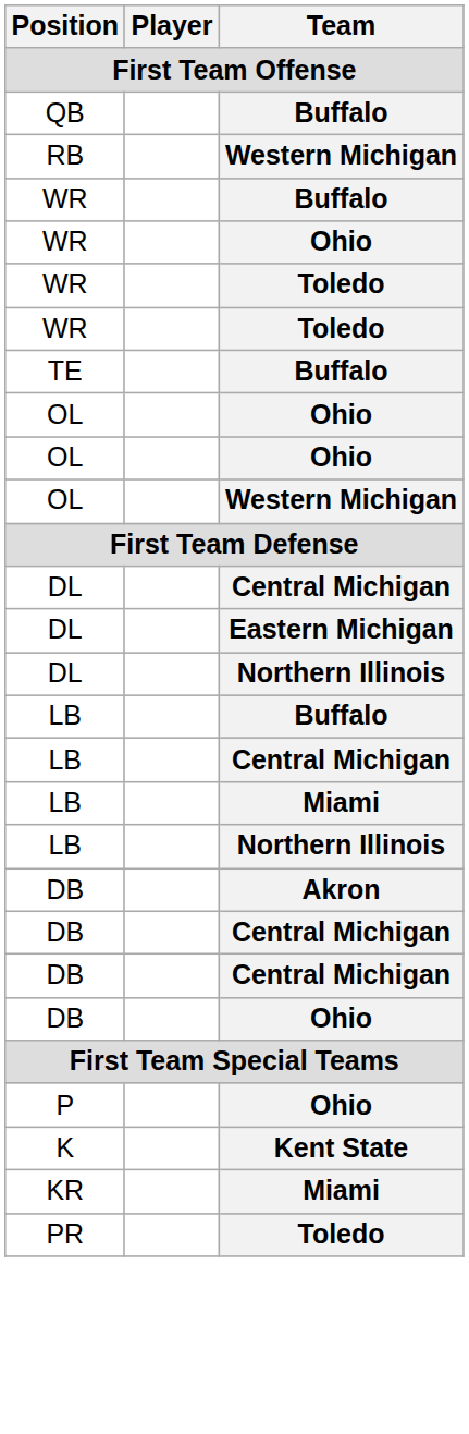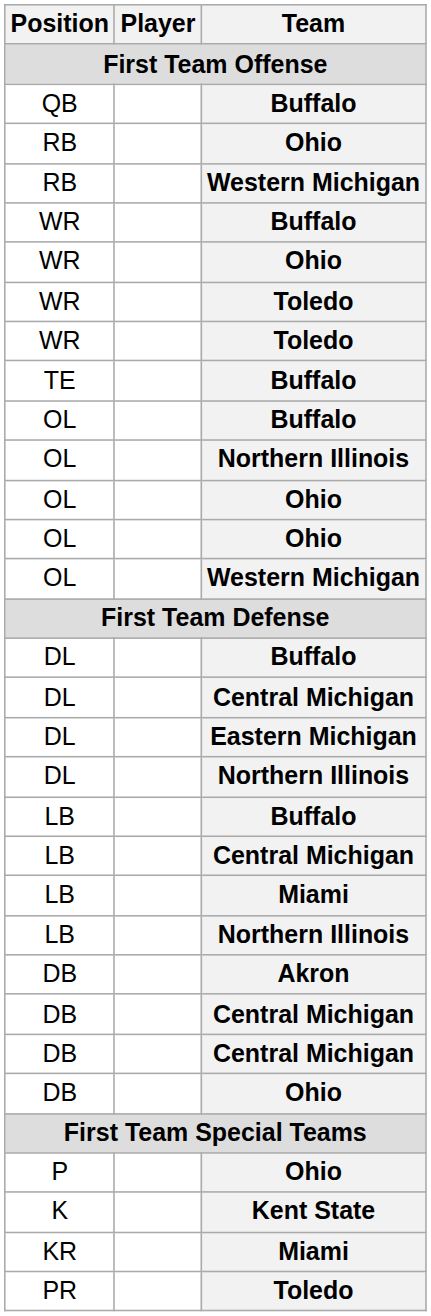+ row: RB | Ohio
+ row: OL | Buffalo
+ row: OL | Northern Illinois
+ row: DL | Buffalo
